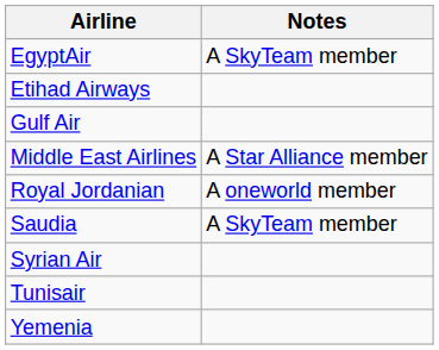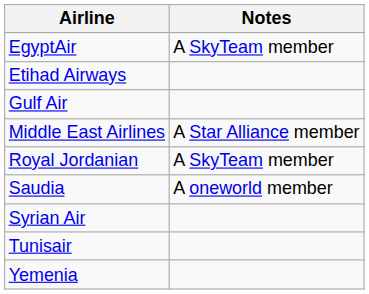Royal Jordanian | Notes: A oneworld member -> A SkyTeam member
Saudia | Notes: A SkyTeam member -> A oneworld member
